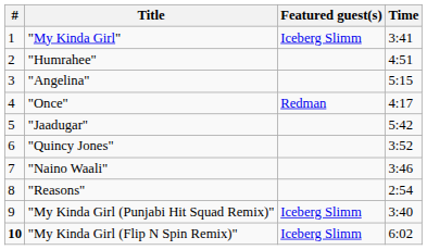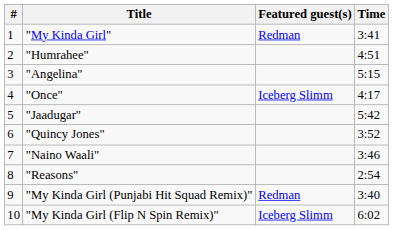"My Kinda Girl" | Featured guest(s): Iceberg Slimm -> Redman
"Once" | Featured guest(s): Redman -> Iceberg Slimm
"My Kinda Girl (Punjabi Hit Squad Remix)" | Featured guest(s): Iceberg Slimm -> Redman
"My Kinda Girl (Flip N Spin Remix)" | #: bold -> normal
